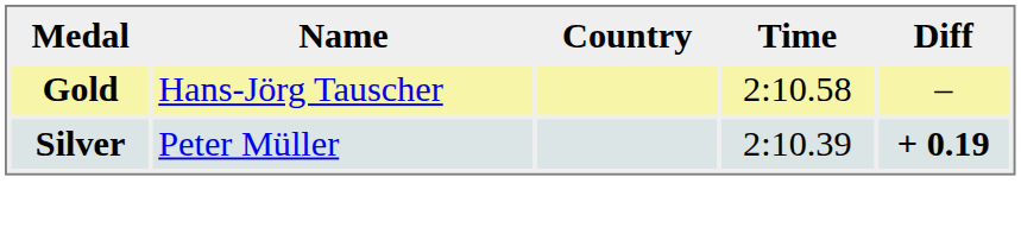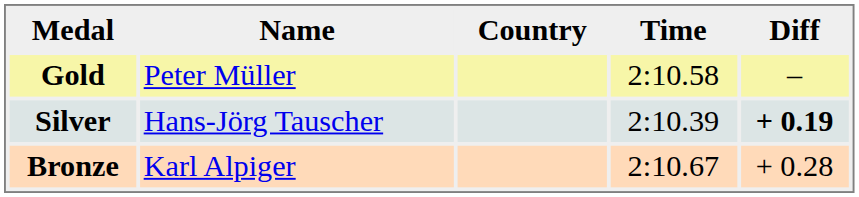Gold | Name: Hans-Jörg Tauscher -> Peter Müller
Silver | Name: Peter Müller -> Hans-Jörg Tauscher
+ row: Bronze | Karl Alpiger | 2:10.67 | + 0.28
